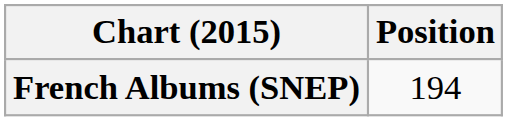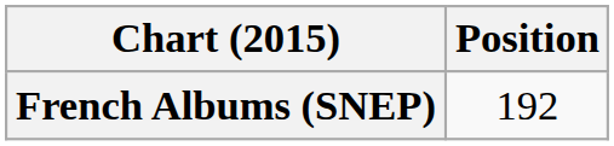French Albums (SNEP) | Position: 194 -> 192
